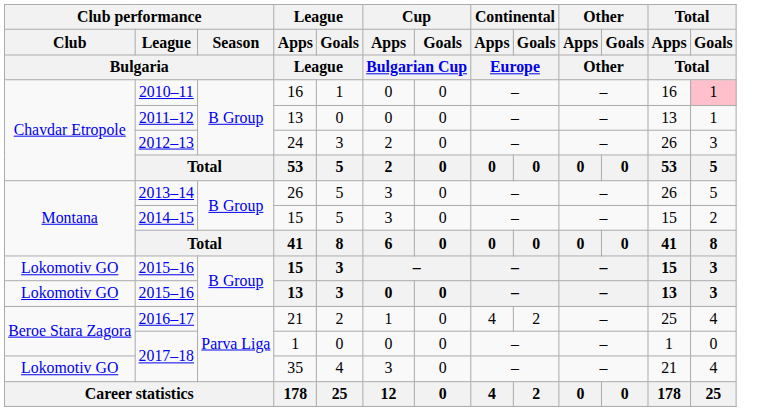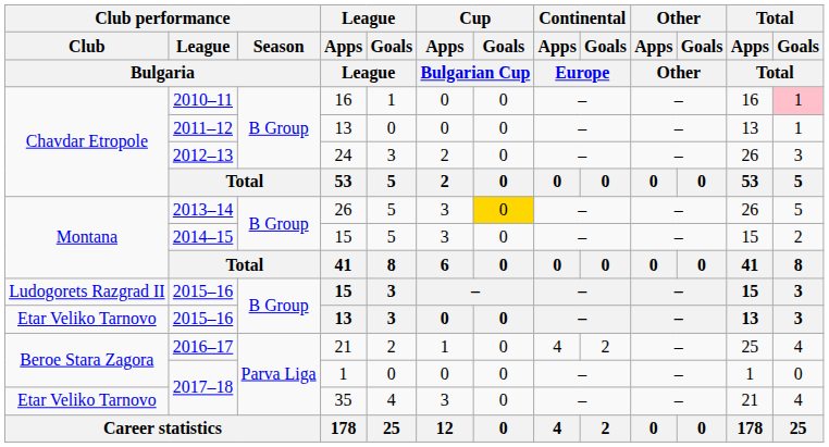2013–14 | Cup / Goals / Bulgarian Cup: no background -> gold background
2015–16 / 15 | Club performance / Club / Bulgaria: Lokomotiv GO -> Ludogorets Razgrad II
2015–16 / 13 | Club performance / Club / Bulgaria: Lokomotiv GO -> Etar Veliko Tarnovo
2017–18 / 35 | Club performance / Club / Bulgaria: Lokomotiv GO -> Etar Veliko Tarnovo
